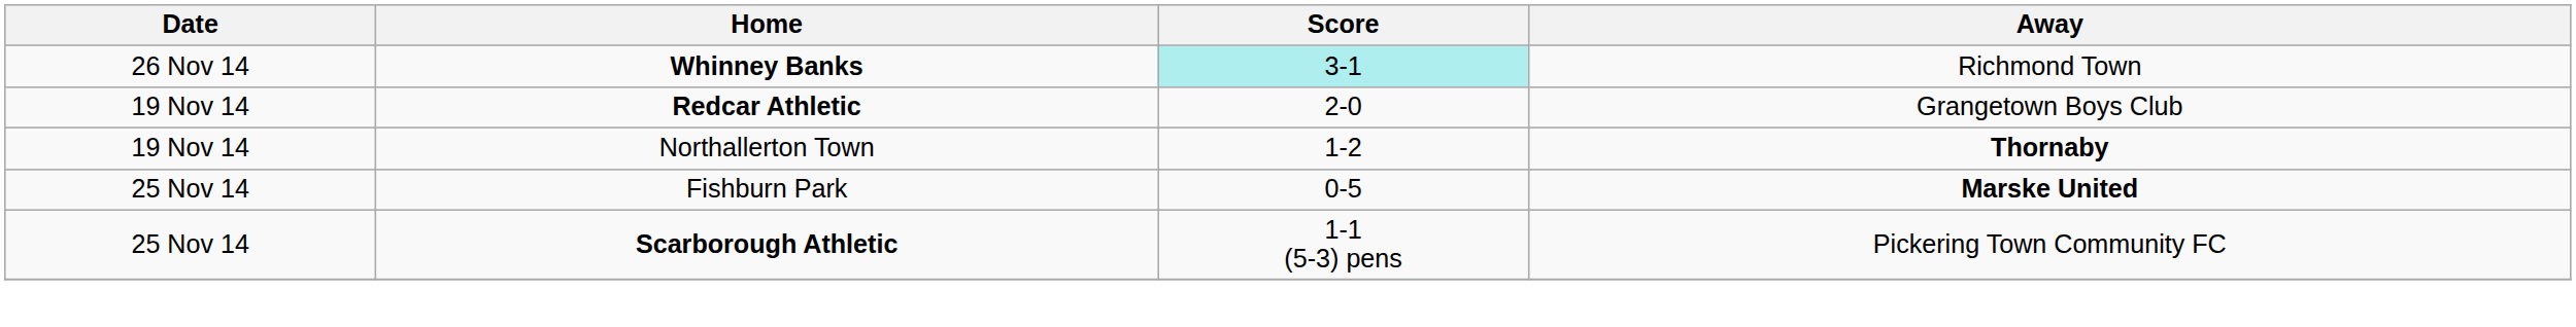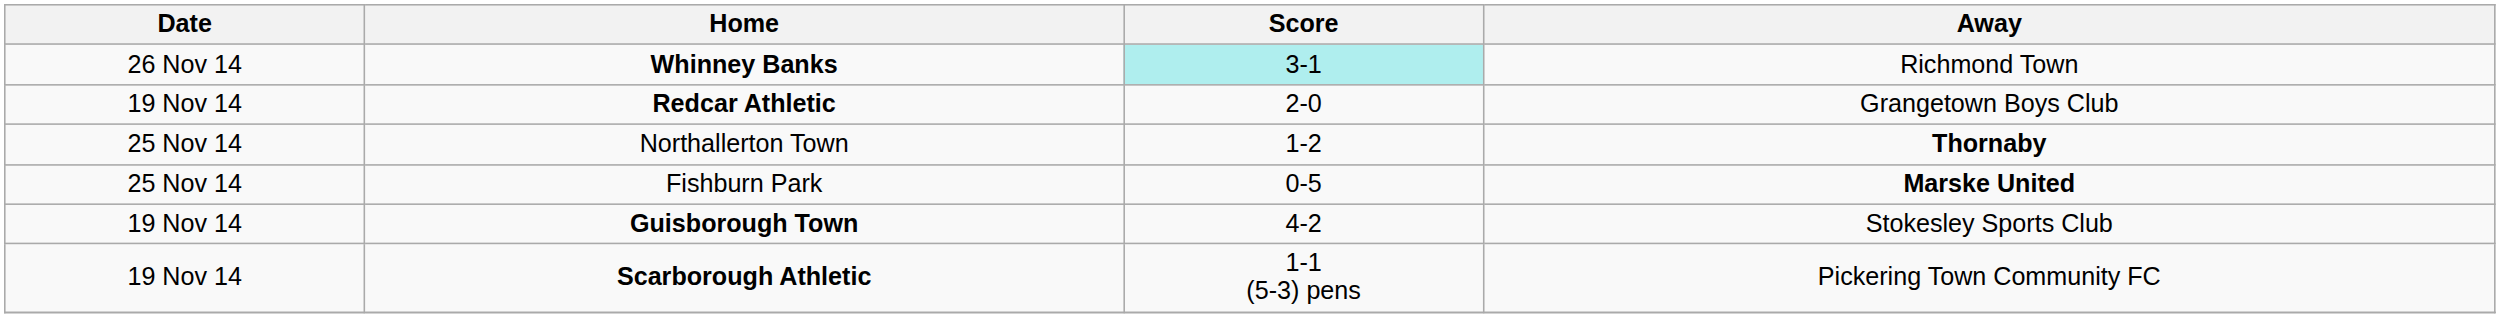Northallerton Town | Date: 19 Nov 14 -> 25 Nov 14
+ row: 19 Nov 14 | Guisborough Town | 4-2 | Stokesley Sports Club
Scarborough Athletic | Date: 25 Nov 14 -> 19 Nov 14
